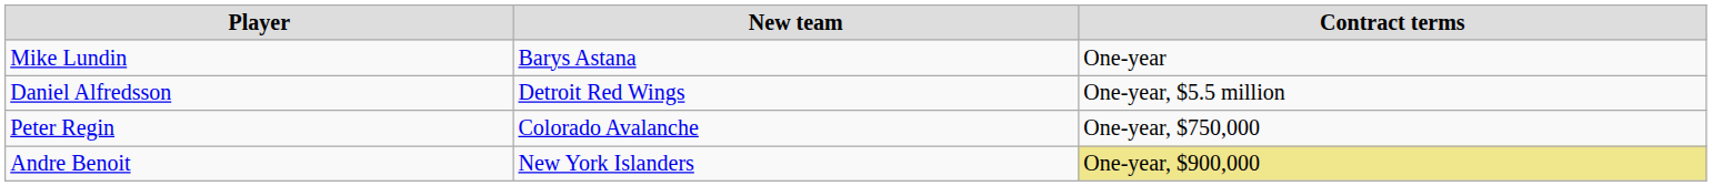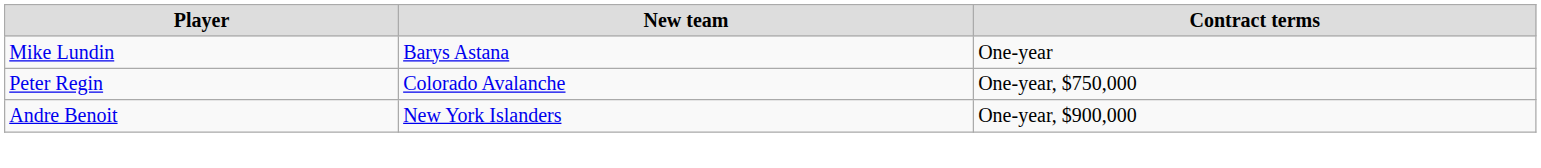- row: Daniel Alfredsson | Detroit Red Wings | One-year, $5.5 million
Andre Benoit | Contract terms: khaki background -> no background
